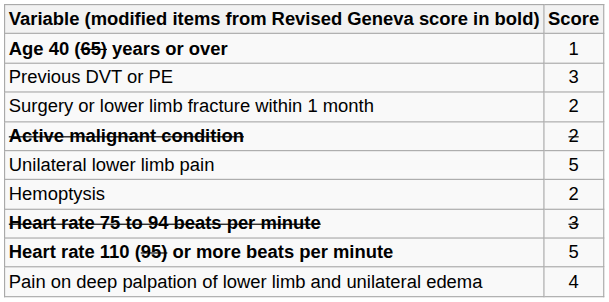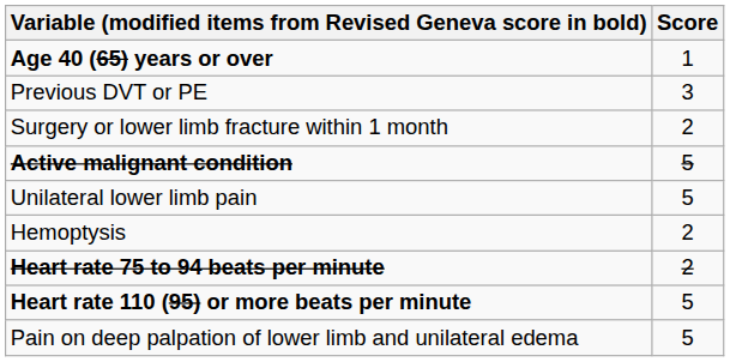Active malignant condition | Score: 2 -> 5
Heart rate 75 to 94 beats per minute | Score: 3 -> 2
Pain on deep palpation of lower limb and unilateral edema | Score: 4 -> 5
